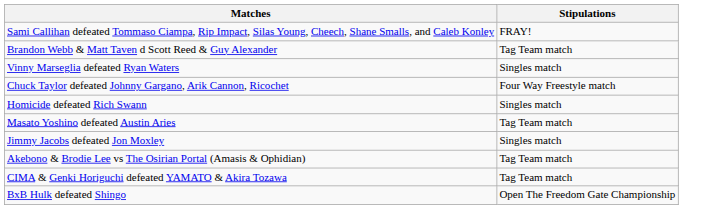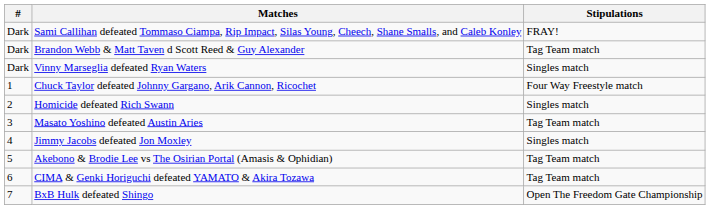+ column: # | Dark | Dark | Dark | 1 | 2 | 3 | 4 | 5 | 6 | 7
